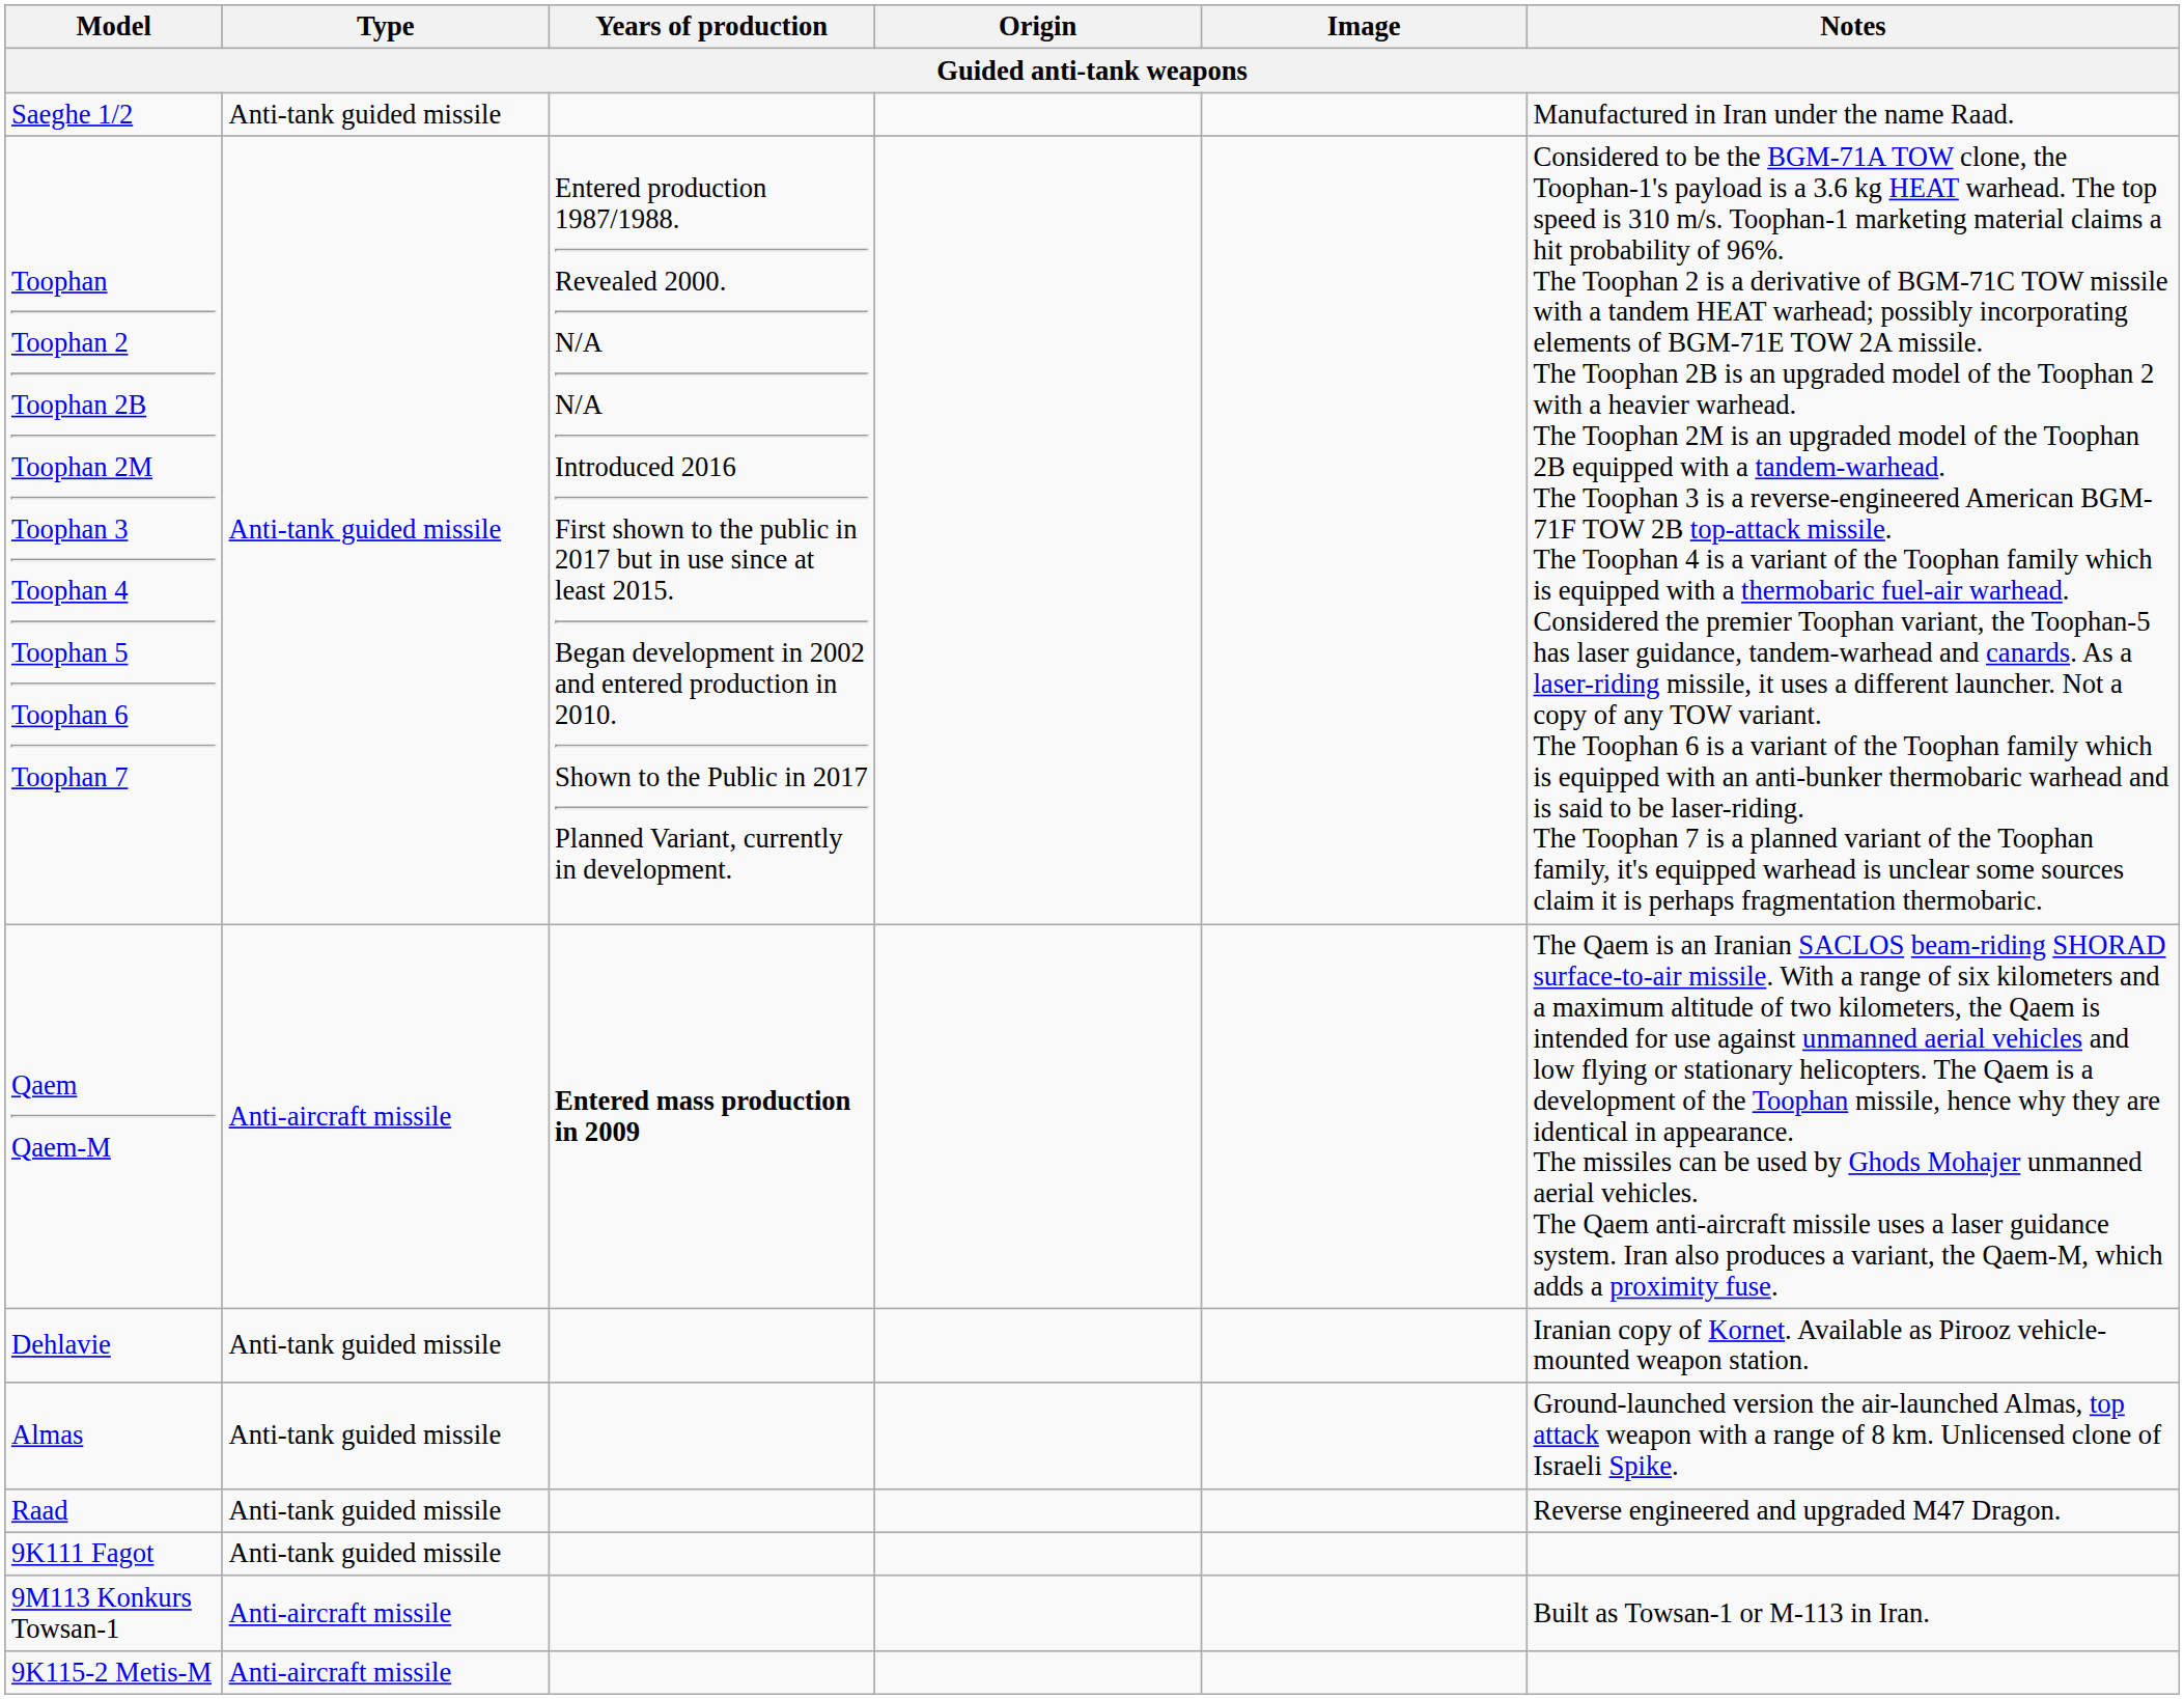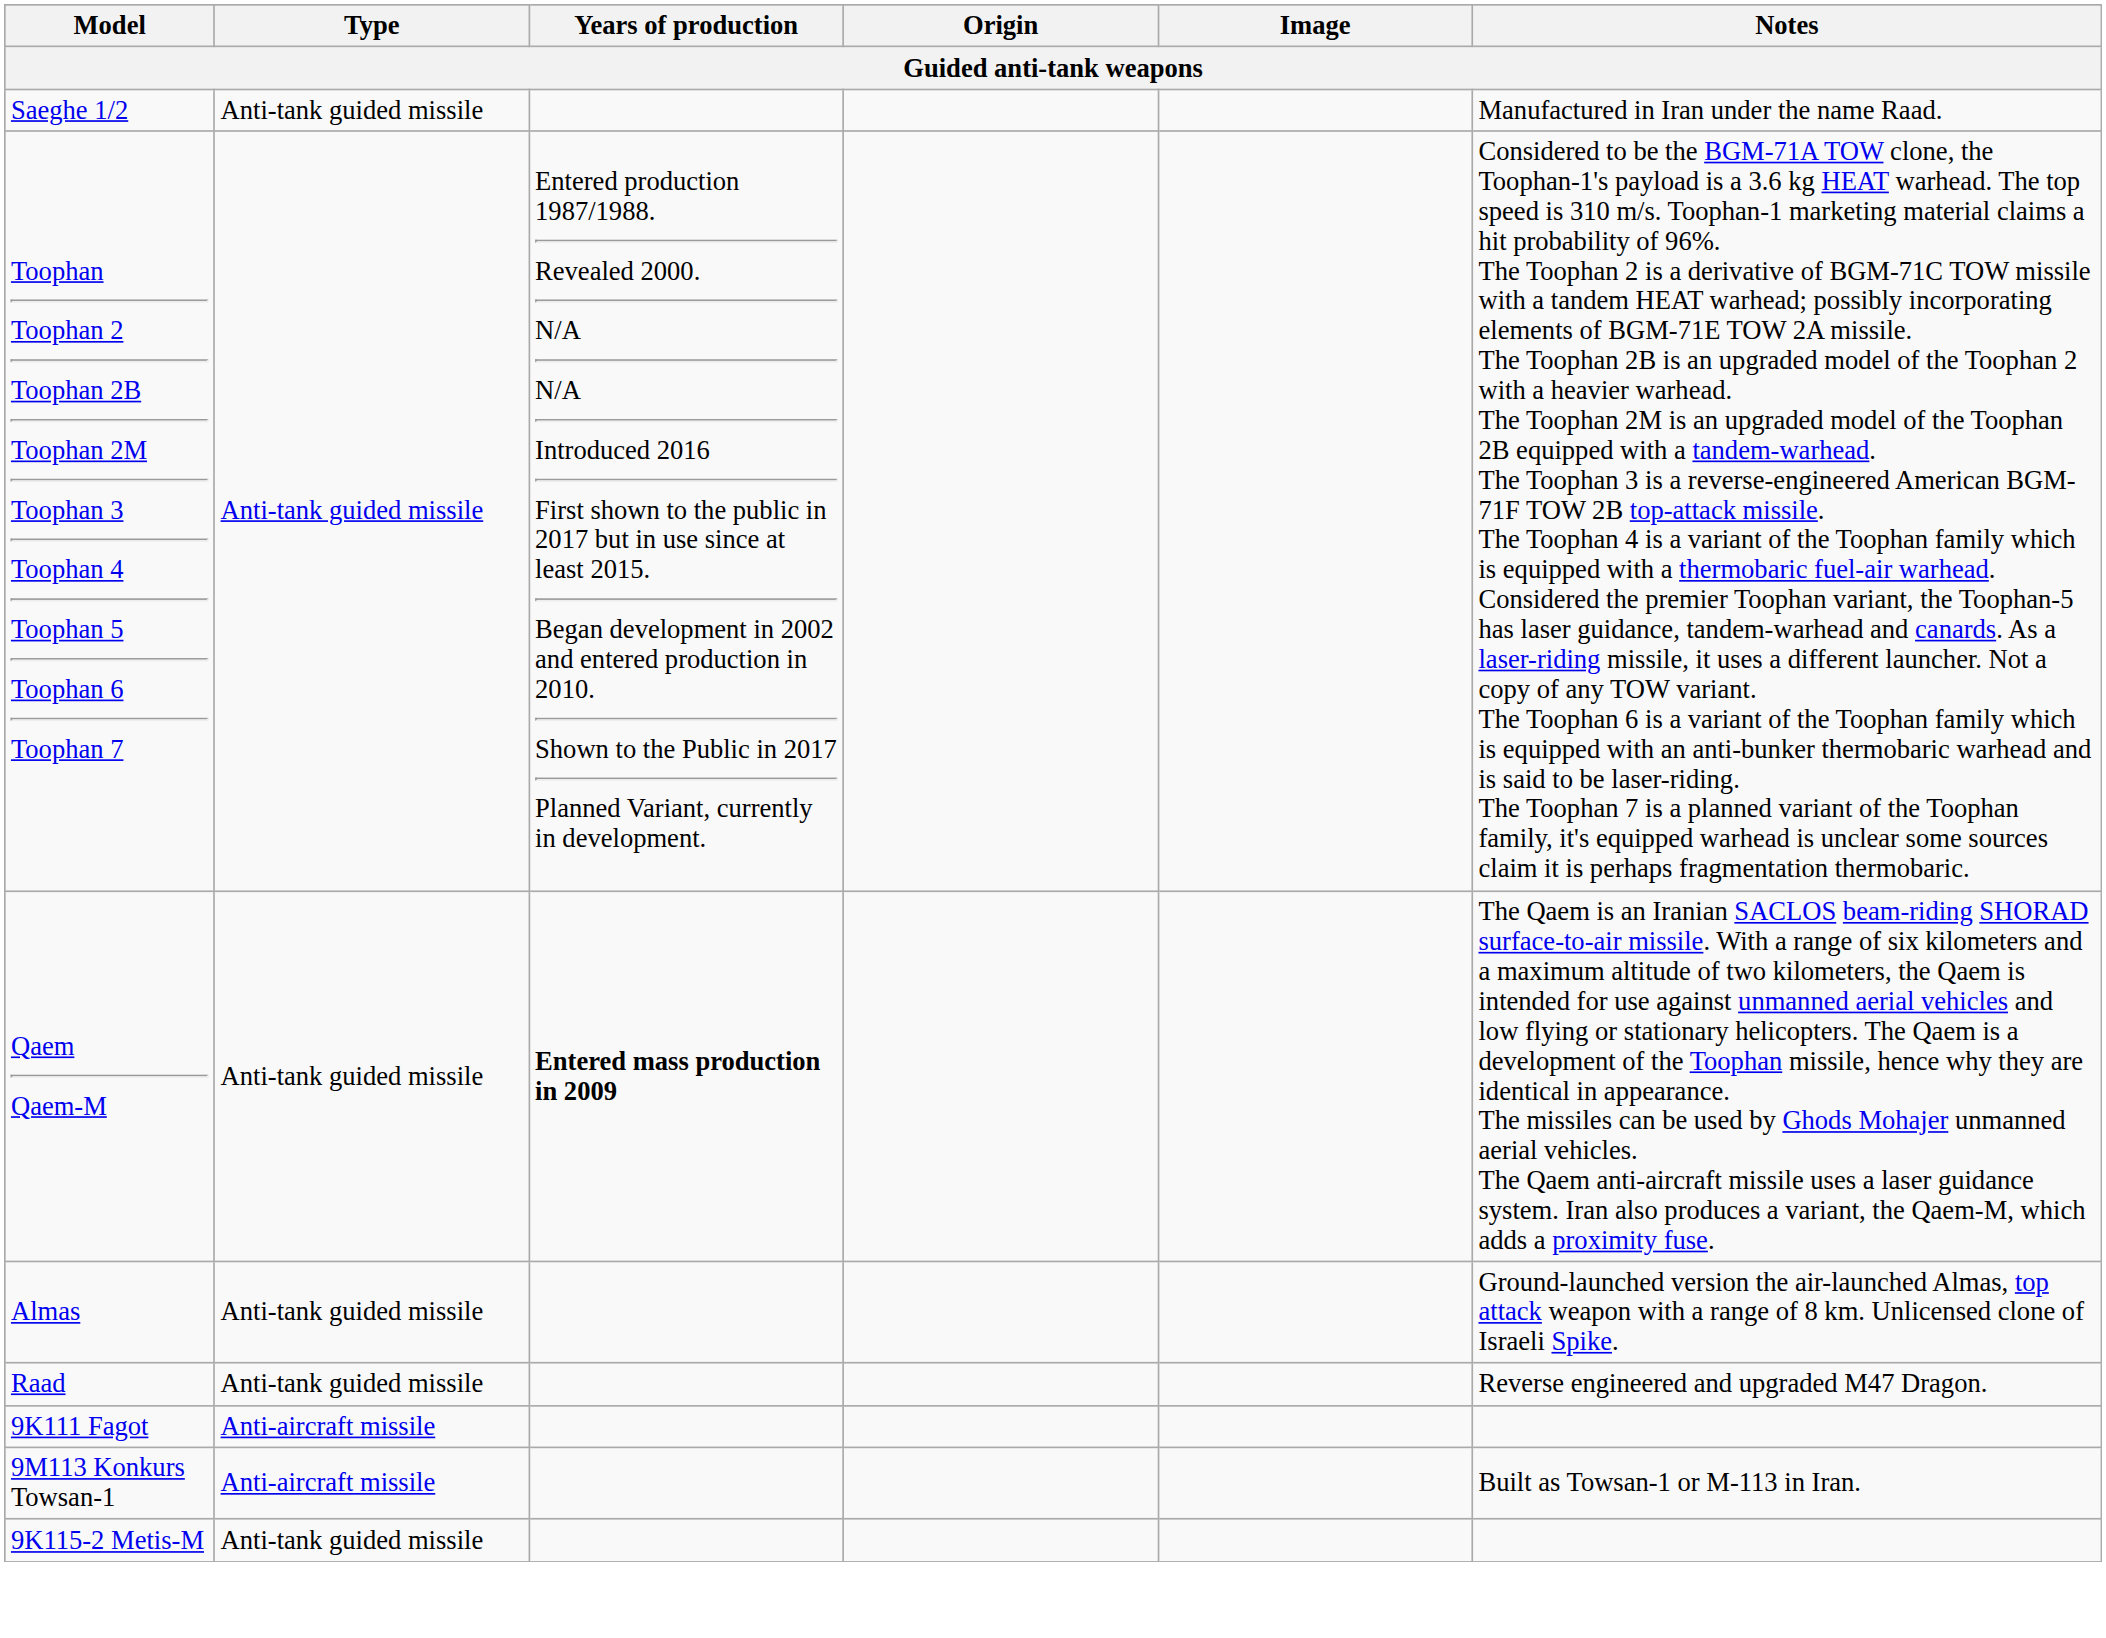Qaem Qaem-M | Type: Anti-aircraft missile -> Anti-tank guided missile
- row: Dehlavie | Anti-tank guided missile | Iranian copy of Kornet. Available as Pirooz vehicle-mounted weapon station.
9K111 Fagot | Type: Anti-tank guided missile -> Anti-aircraft missile
9K115-2 Metis-M | Type: Anti-aircraft missile -> Anti-tank guided missile
